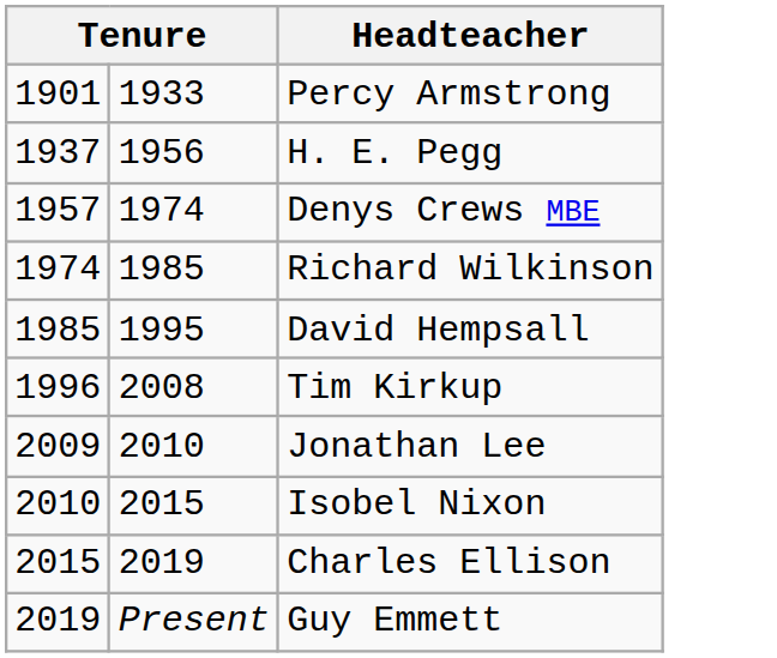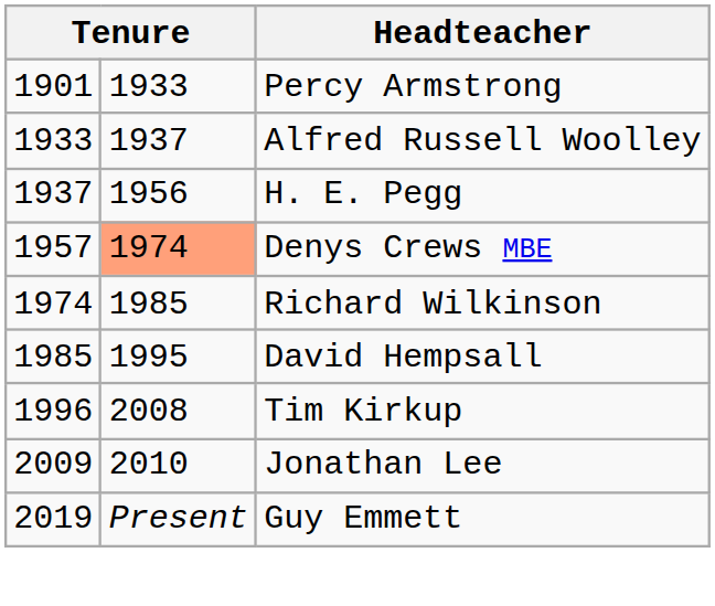+ row: 1933 | 1937 | Alfred Russell Woolley
Denys Crews MBE | column 2: no background -> lightsalmon background
- row: 2010 | 2015 | Isobel Nixon
- row: 2015 | 2019 | Charles Ellison
